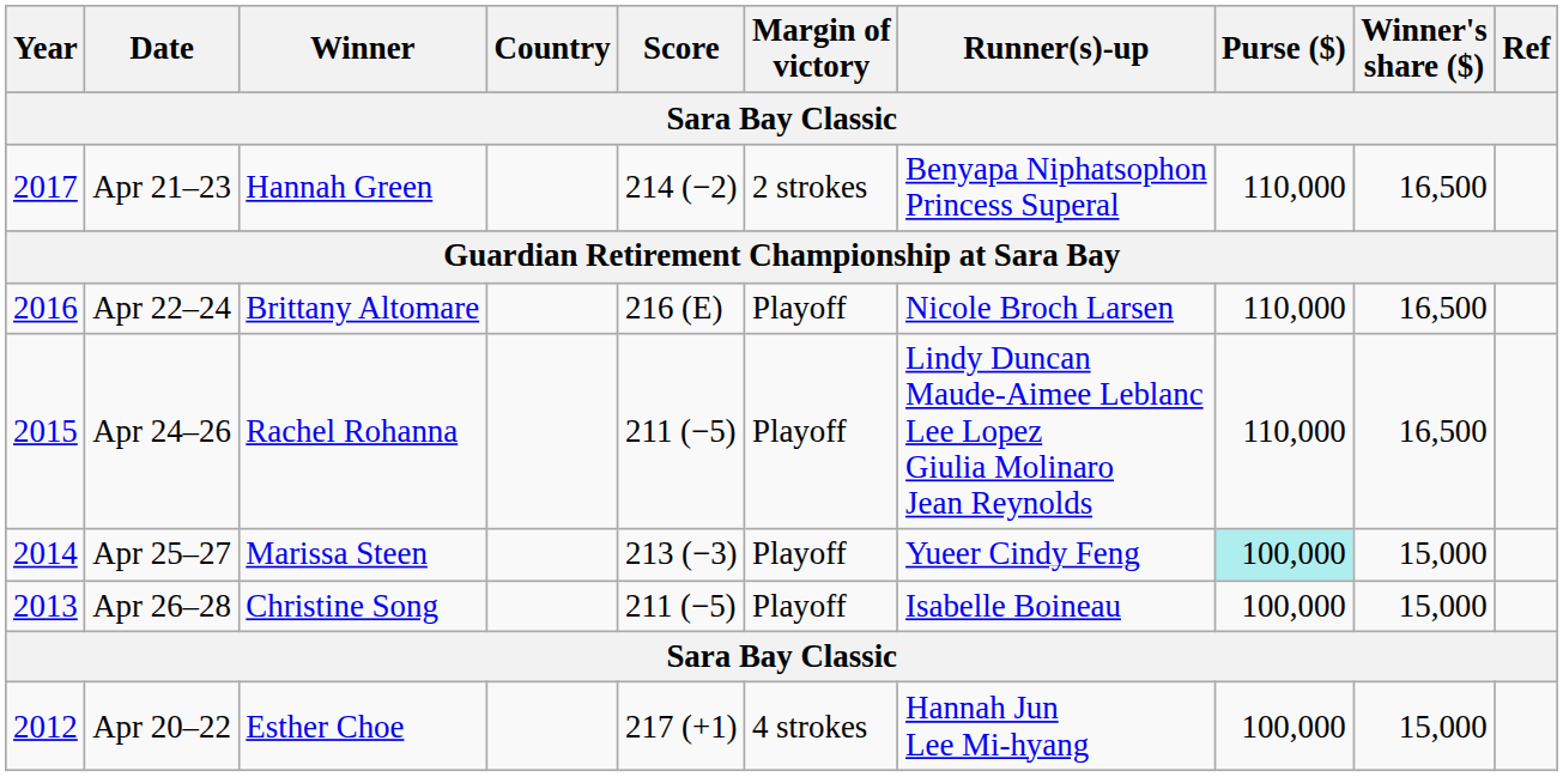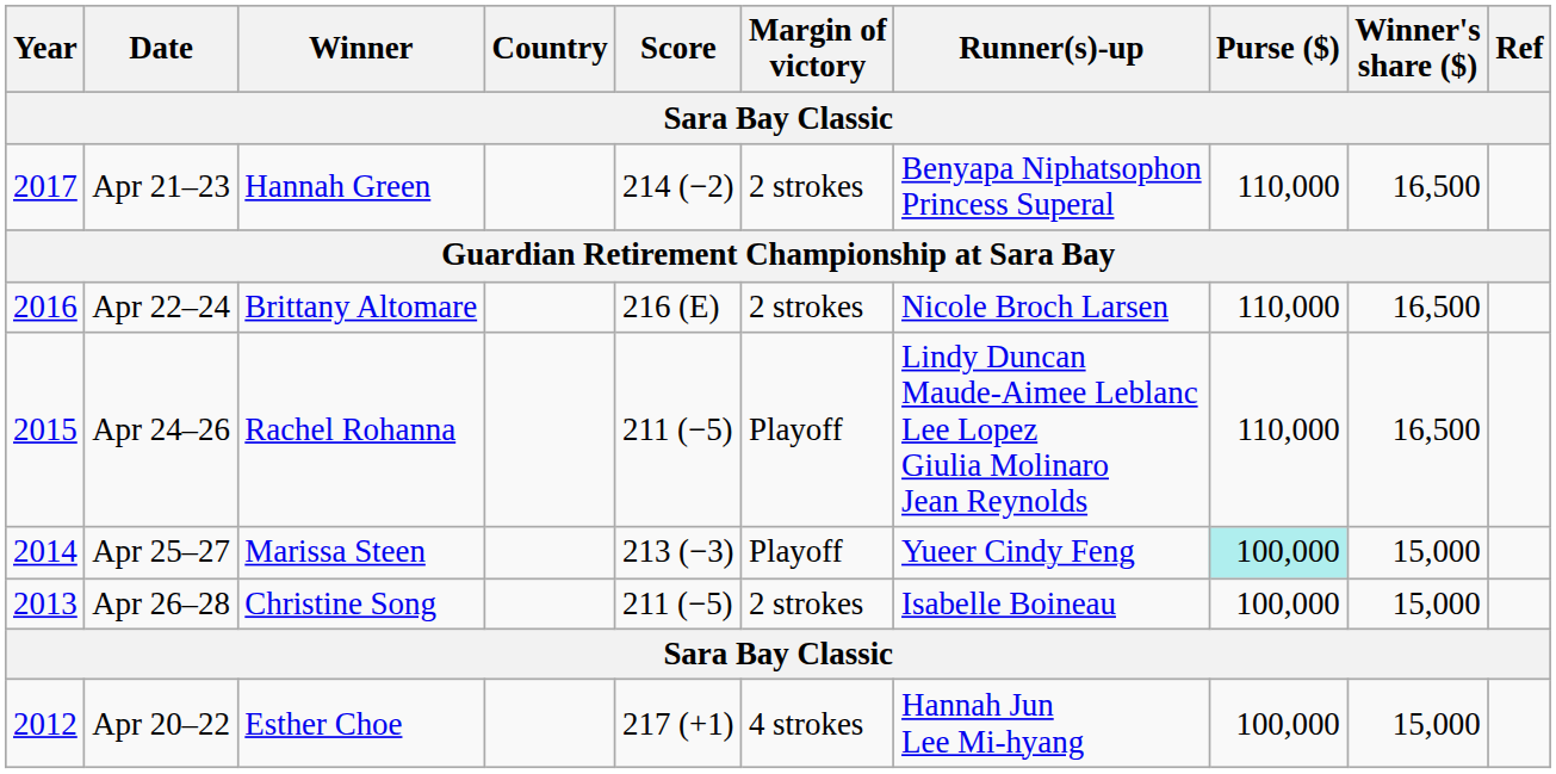Apr 22–24 | Margin of victory: Playoff -> 2 strokes
Apr 26–28 | Margin of victory: Playoff -> 2 strokes
